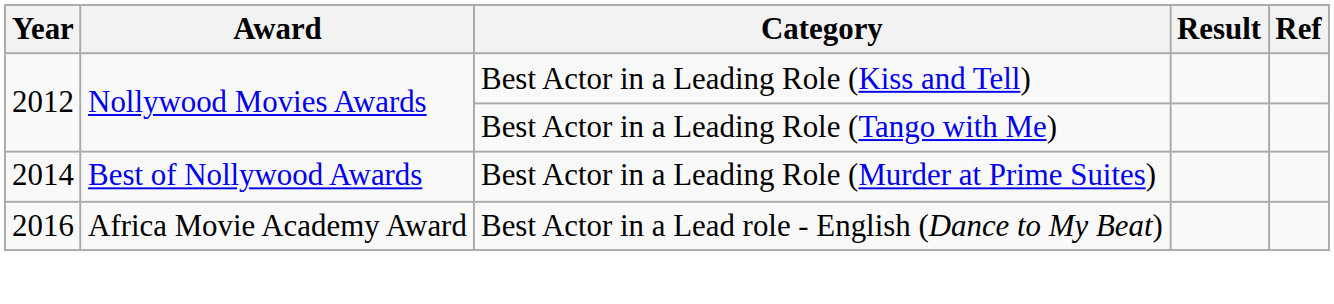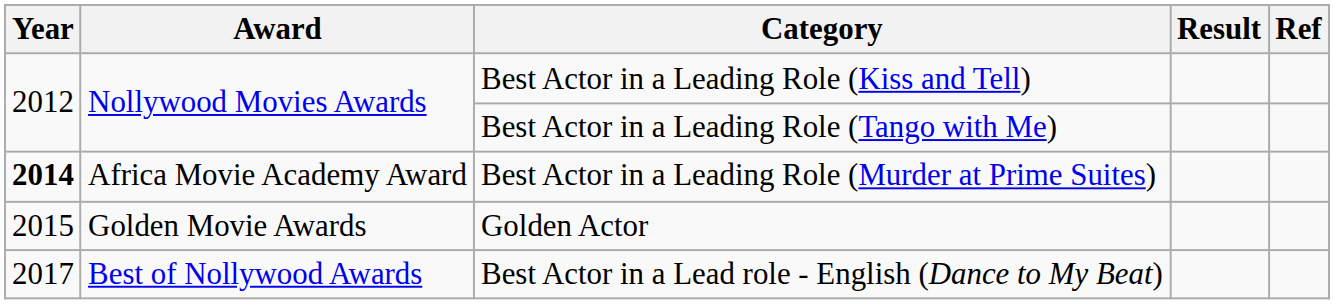Best Actor in a Leading Role (Murder at Prime Suites) | Year: normal -> bold
Best Actor in a Leading Role (Murder at Prime Suites) | Award: Best of Nollywood Awards -> Africa Movie Academy Award
+ row: 2015 | Golden Movie Awards | Golden Actor
Best Actor in a Lead role - English (Dance to My Beat) | Year: 2016 -> 2017
Best Actor in a Lead role - English (Dance to My Beat) | Award: Africa Movie Academy Award -> Best of Nollywood Awards
